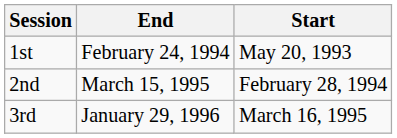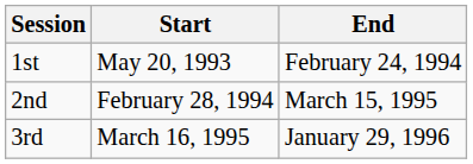columns swapped: Start <-> End
